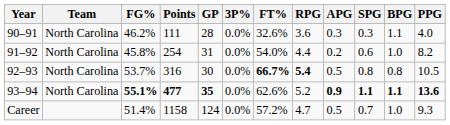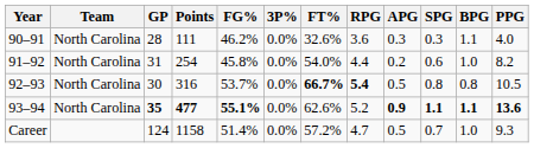columns swapped: GP <-> FG%
